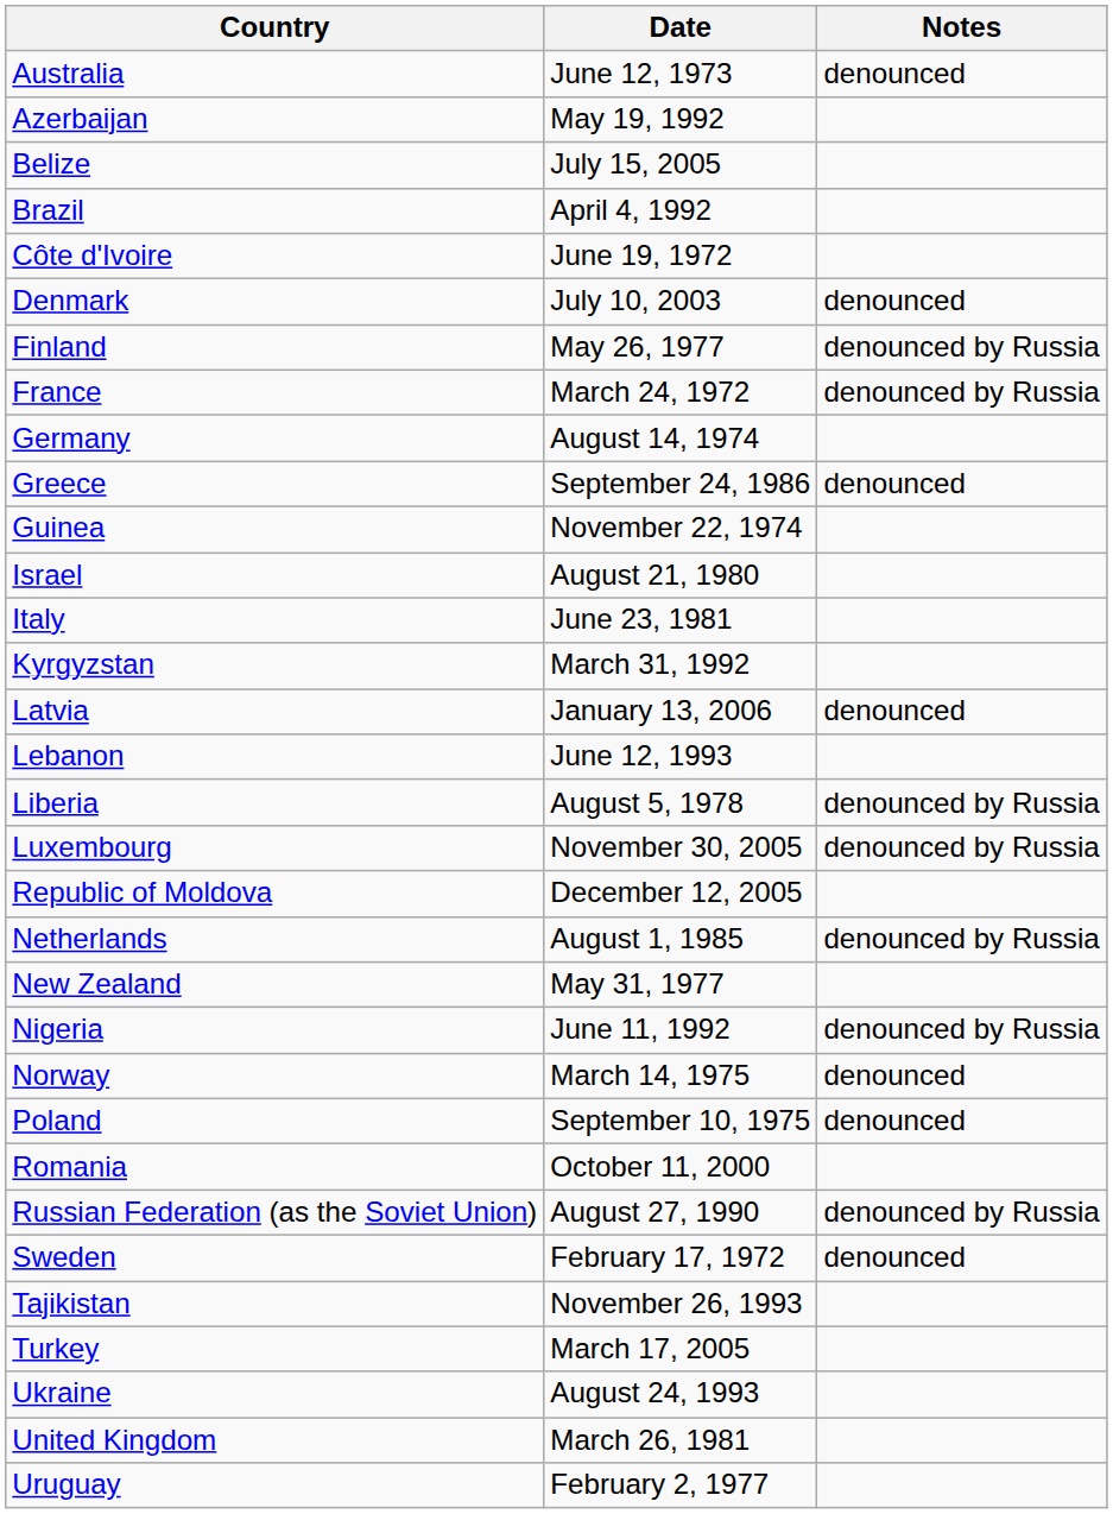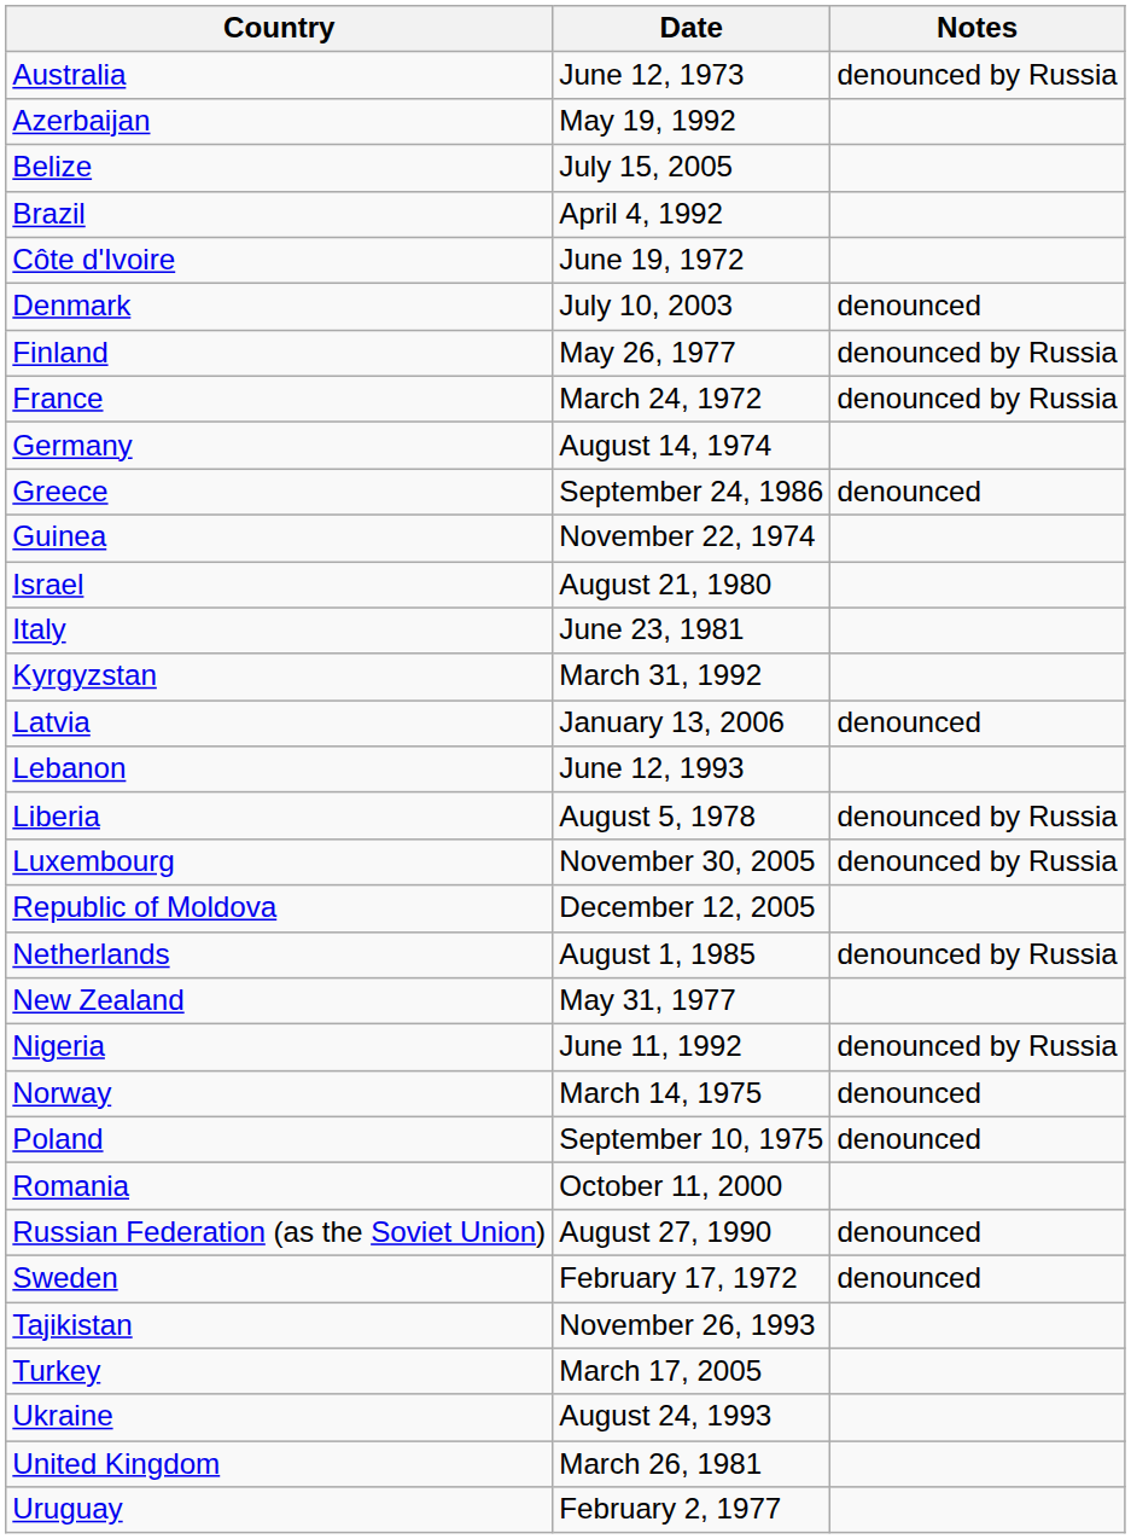Australia | Notes: denounced -> denounced by Russia
Russian Federation (as the Soviet Union) | Notes: denounced by Russia -> denounced
